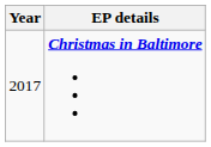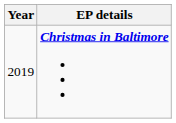Christmas in Baltimore | Year: 2017 -> 2019
